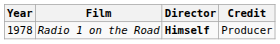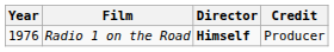Radio 1 on the Road | Year: 1978 -> 1976
